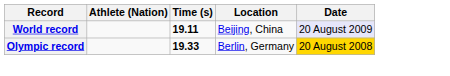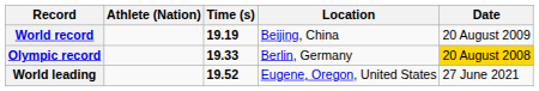World record | Time (s): 19.11 -> 19.19
World record | Date: lavender background -> no background
+ row: World leading | 19.52 | Eugene, Oregon, United States | 27 June 2021
